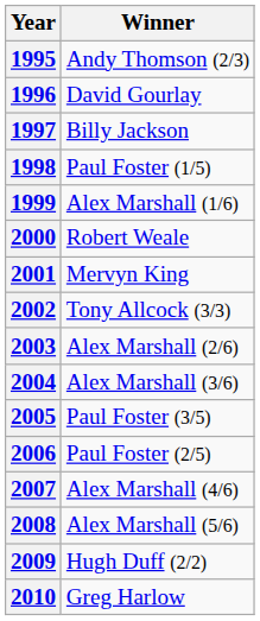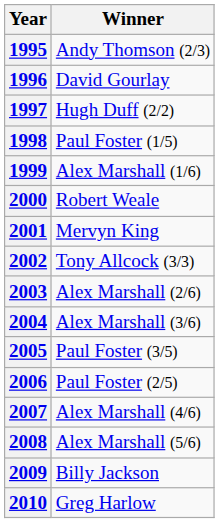1997 | Winner: Billy Jackson -> Hugh Duff (2/2)
2009 | Winner: Hugh Duff (2/2) -> Billy Jackson
